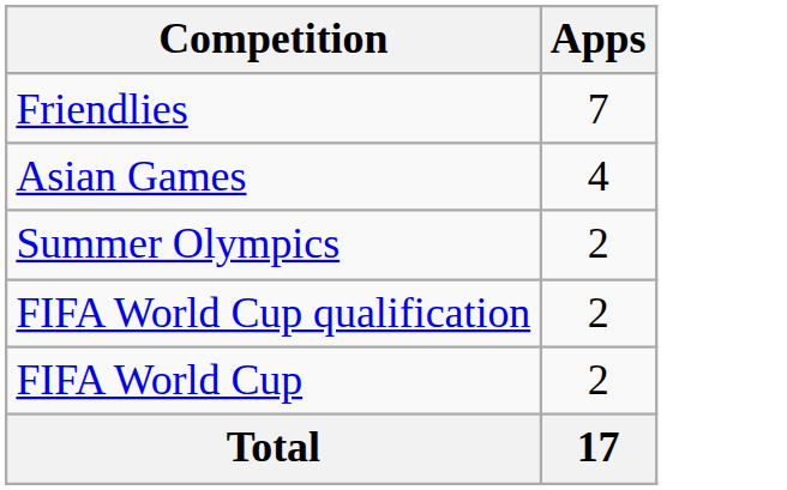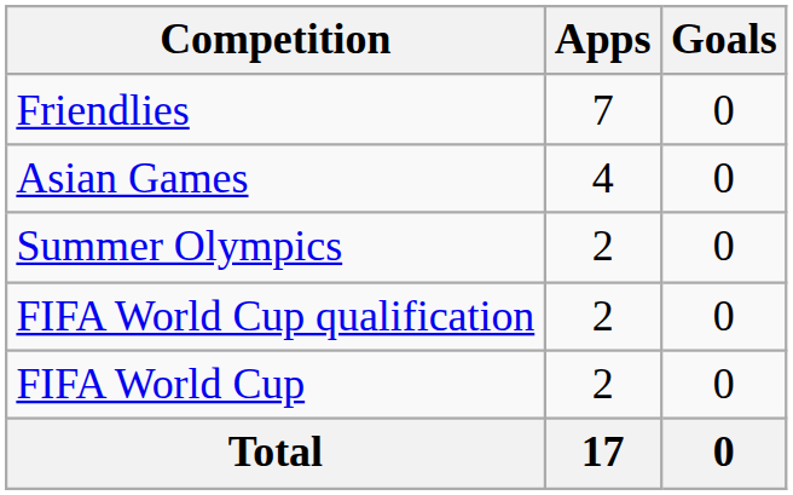+ column: Goals | 0 | 0 | 0 | 0 | 0 | 0
